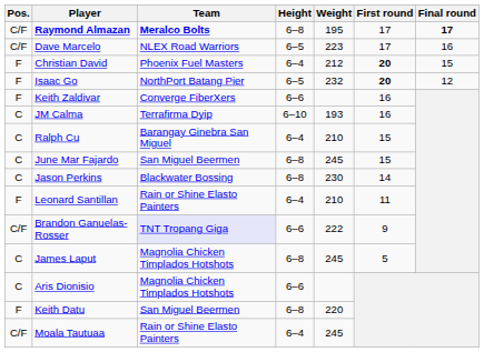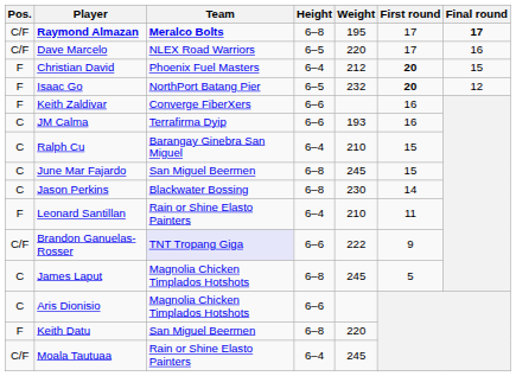Dave Marcelo | Weight: 223 -> 220
JM Calma | Height: 6–10 -> 6–6
